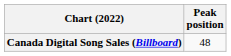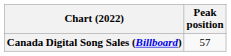Canada Digital Song Sales (Billboard) | Peak position: 48 -> 57
